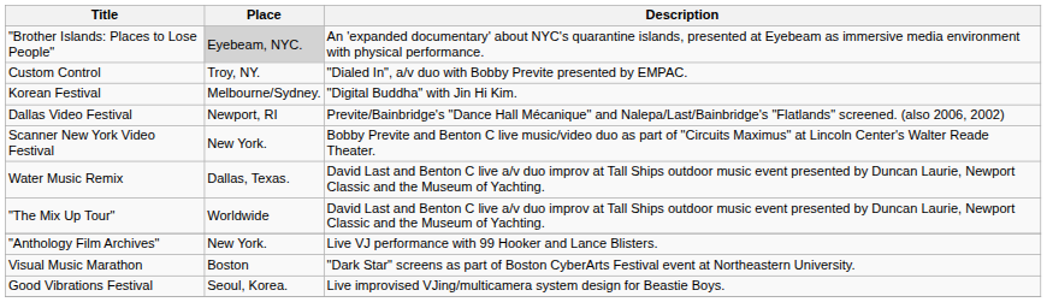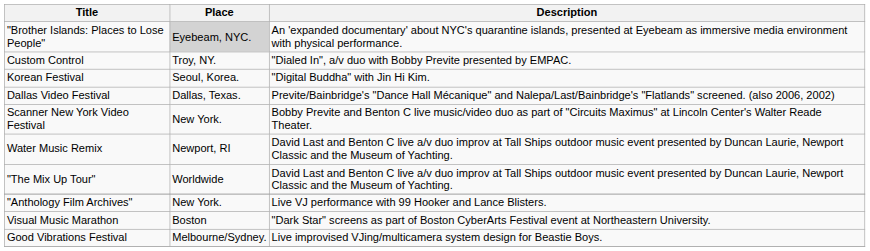Korean Festival | Place: Melbourne/Sydney. -> Seoul, Korea.
Dallas Video Festival | Place: Newport, RI -> Dallas, Texas.
Water Music Remix | Place: Dallas, Texas. -> Newport, RI
Good Vibrations Festival | Place: Seoul, Korea. -> Melbourne/Sydney.
